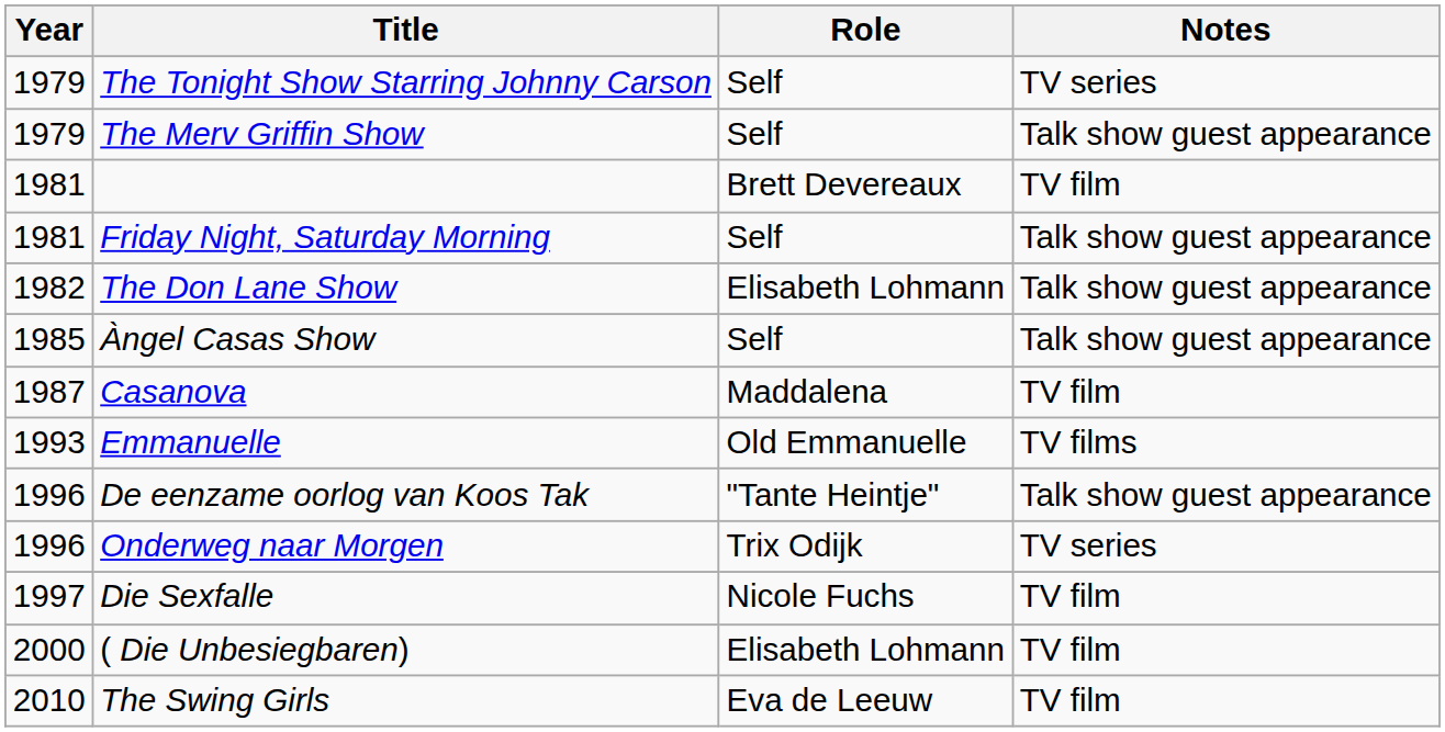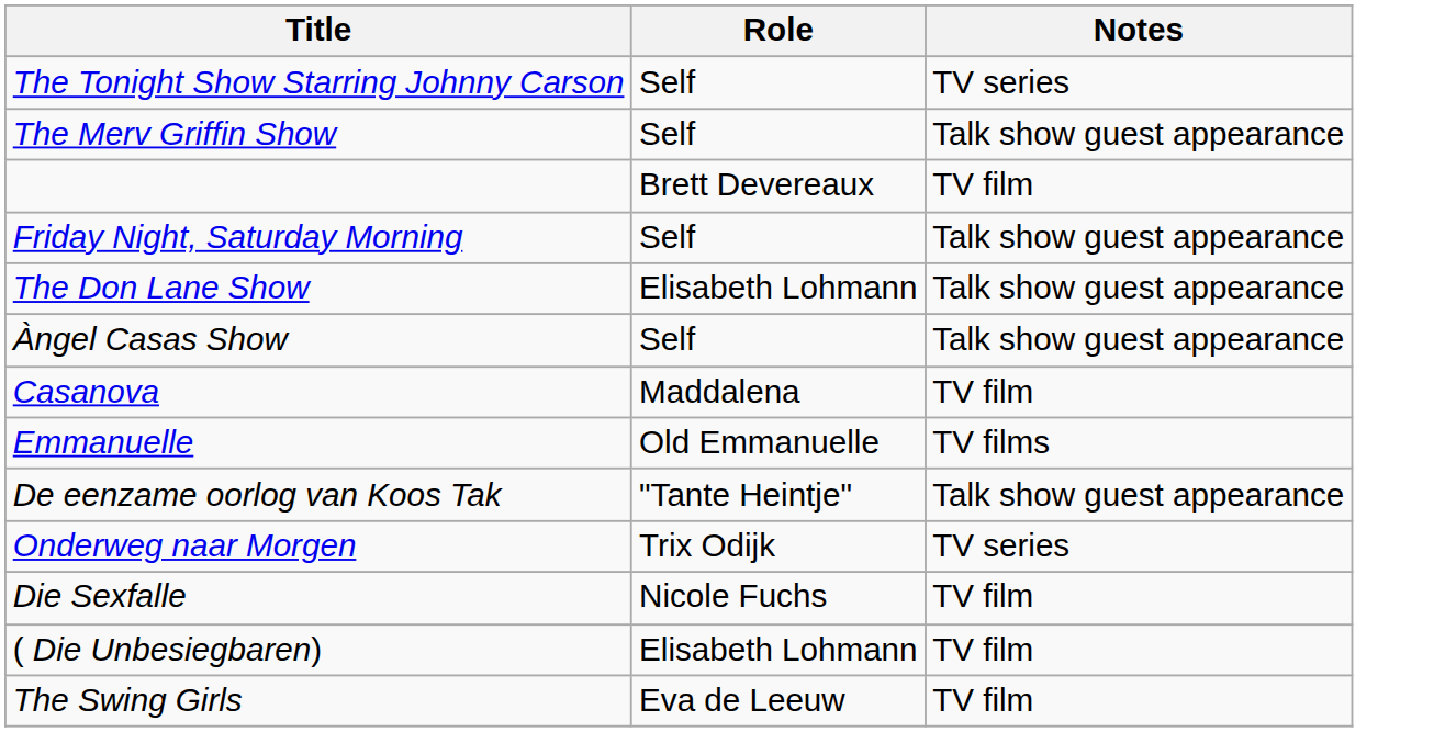- column: Year | 1979 | 1979 | 1981 | 1981 | 1982 | 1985 | 1987 | 1993 | 1996 | 1996 | 1997 | 2000 | 2010
